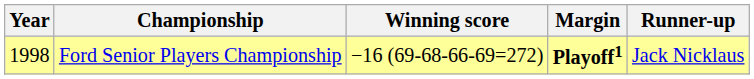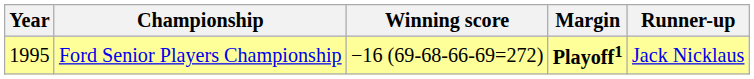Ford Senior Players Championship | Year: 1998 -> 1995
